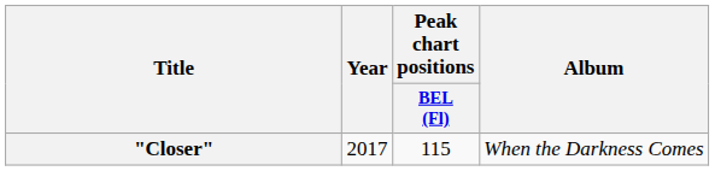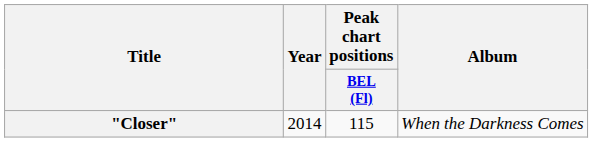"Closer" | Year: 2017 -> 2014
